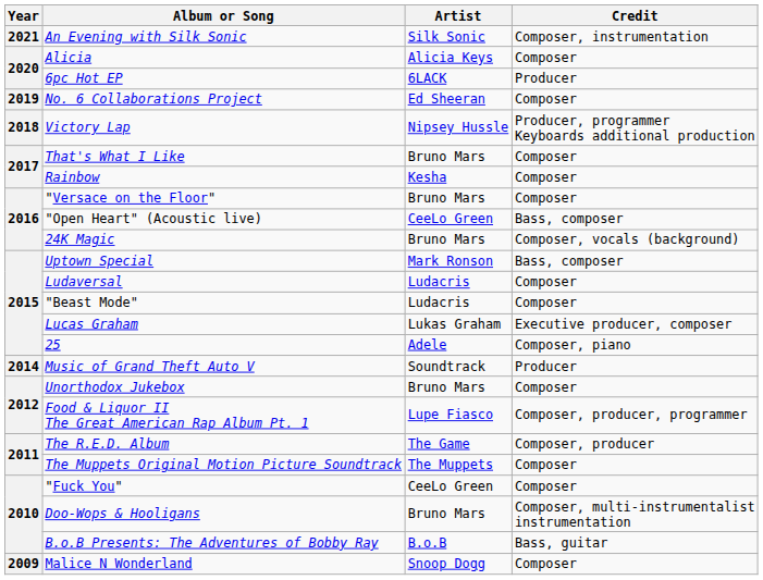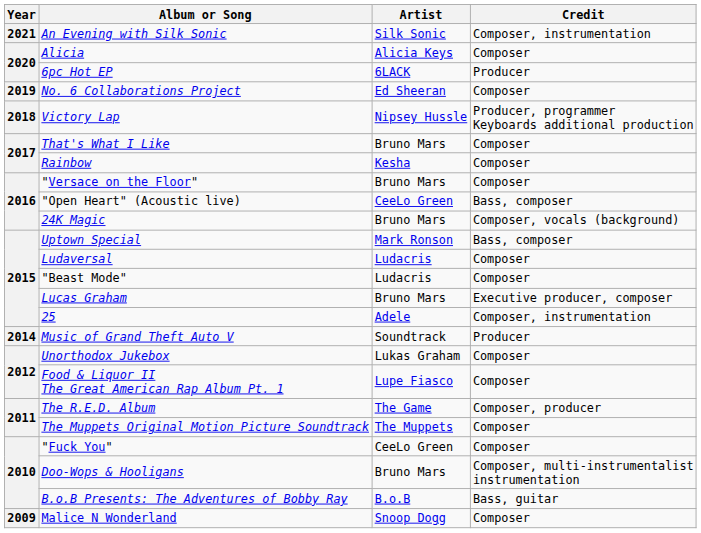Lucas Graham | Artist: Lukas Graham -> Bruno Mars
25 | Credit: Composer, piano -> Composer, instrumentation
Unorthodox Jukebox | Artist: Bruno Mars -> Lukas Graham
Food & Liquor II The Great American Rap Album Pt. 1 | Credit: Composer, producer, programmer -> Composer
